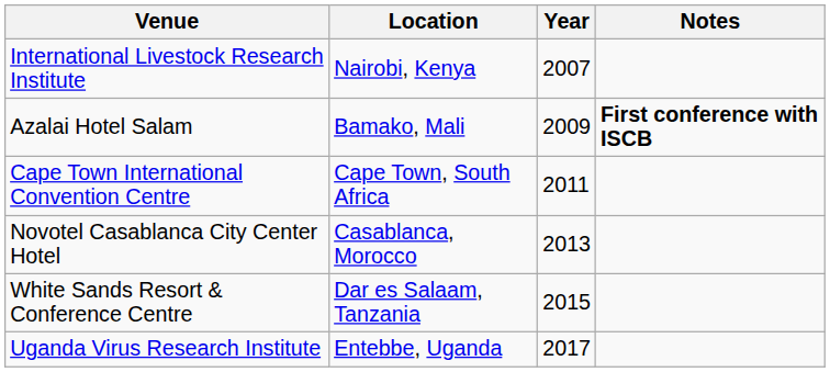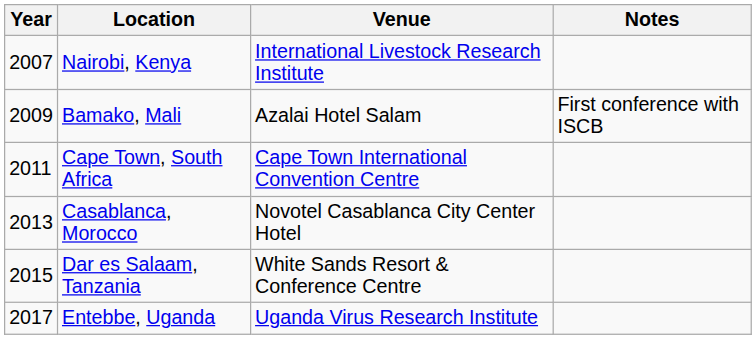columns swapped: Year <-> Venue
Bamako, Mali | Notes: bold -> normal
